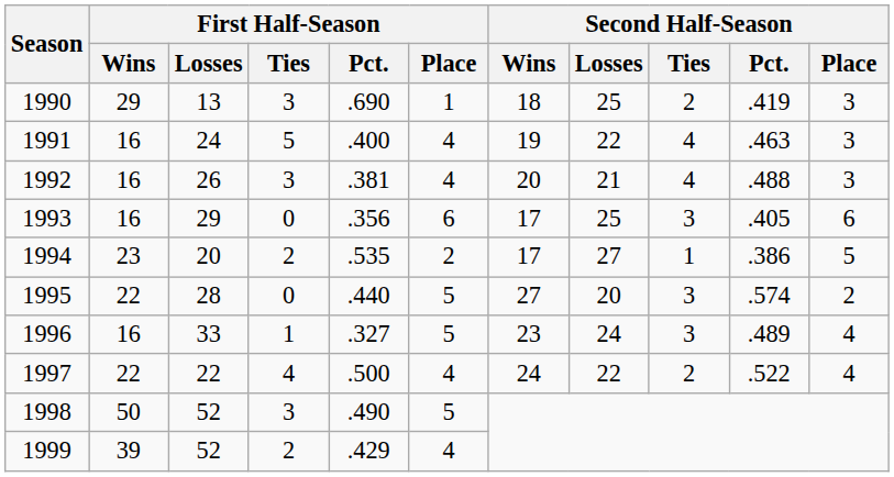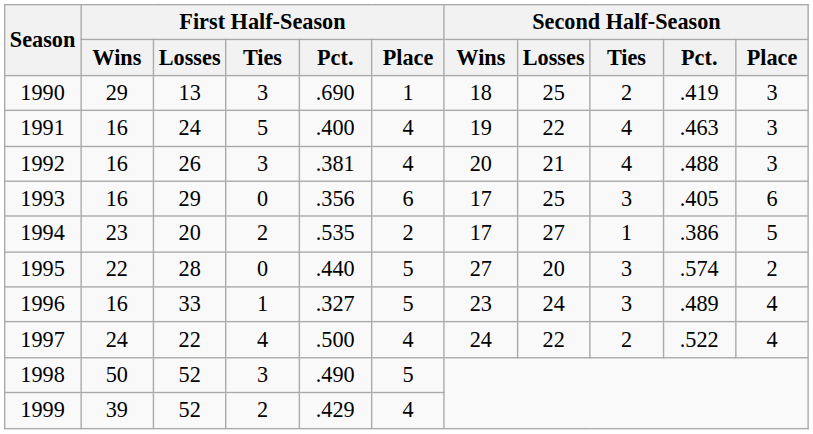1997 | First Half-Season / Wins: 22 -> 24
